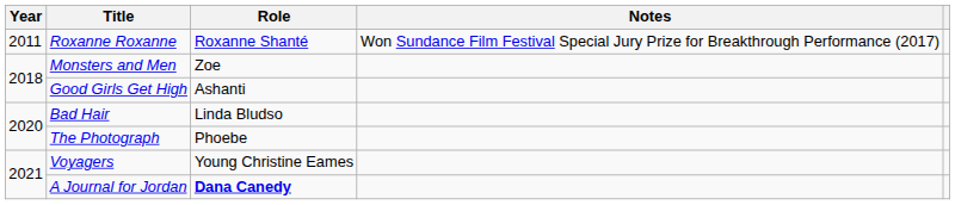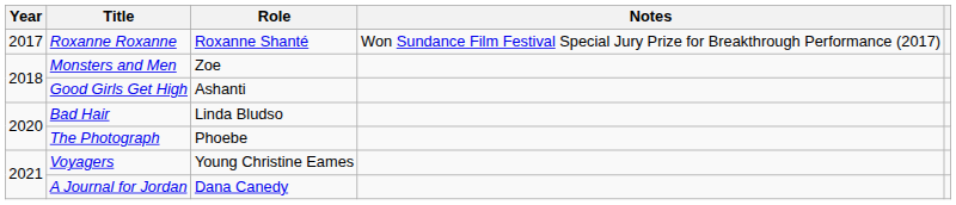Roxanne Roxanne | Year: 2011 -> 2017
A Journal for Jordan | Role: bold -> normal
